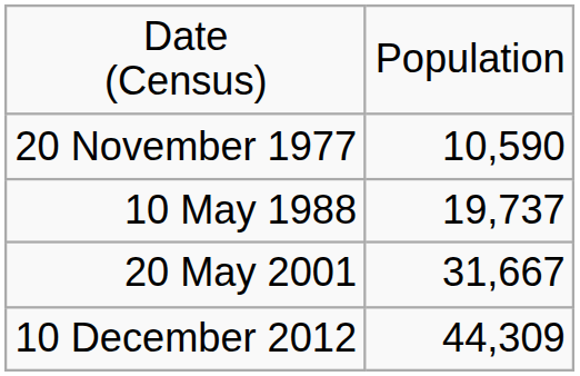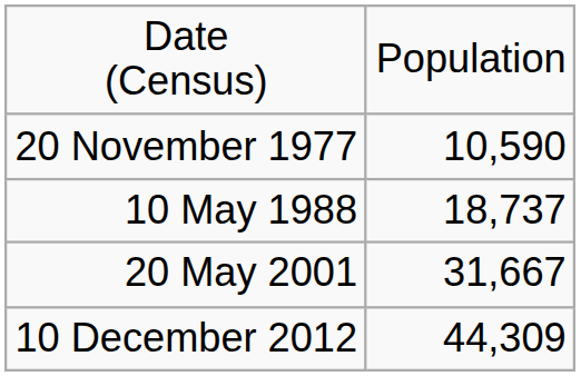10 May 1988 | column 2: 19,737 -> 18,737
